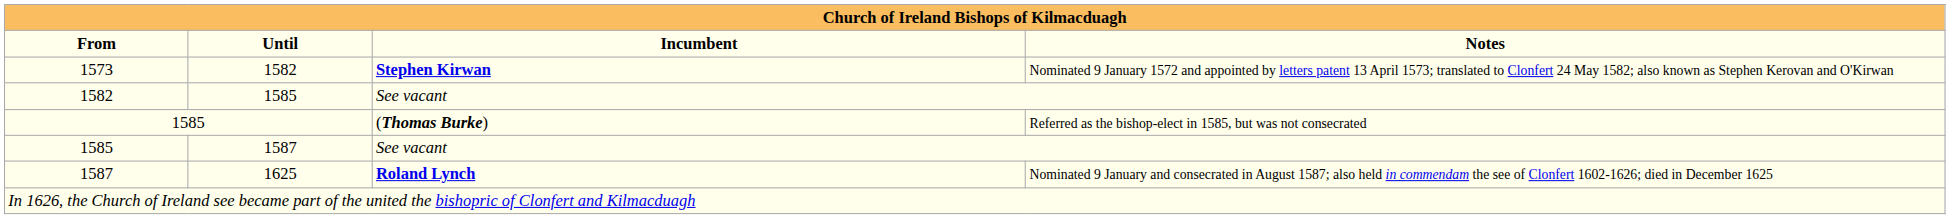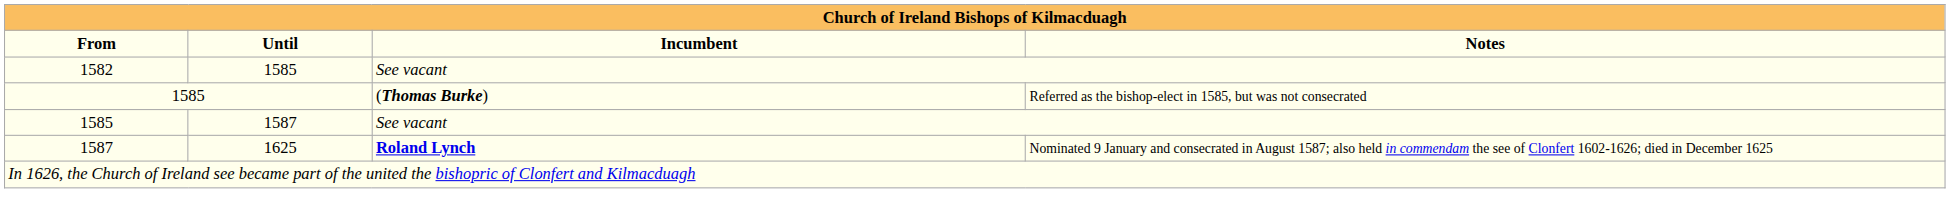- row: 1573 | 1582 | Stephen Kirwan | Nominated 9 January 1572 and appointed by letters patent 13 April 1573; translated to Clonfert 24 May 1582; also known as Stephen Kerovan and O'Kirwan
